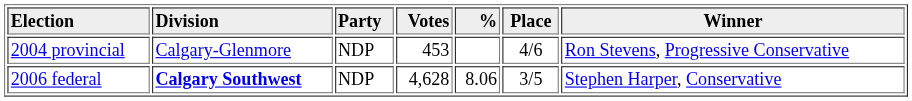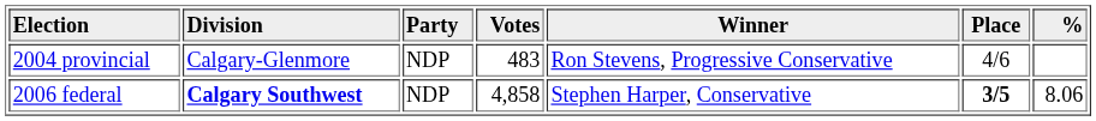columns swapped: % <-> Winner
2004 provincial | Votes: 453 -> 483
2006 federal | Votes: 4,628 -> 4,858
2006 federal | Place: normal -> bold
